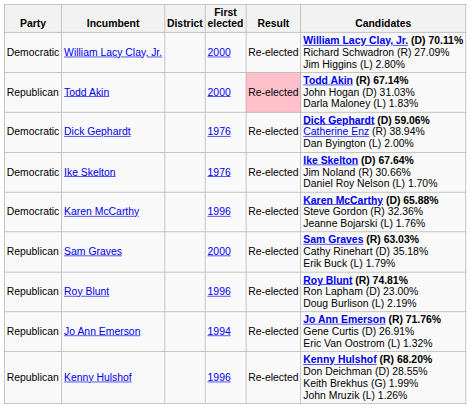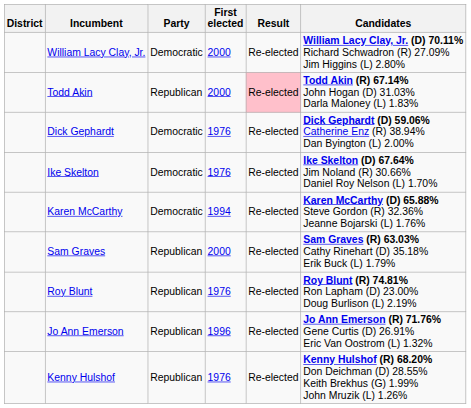columns swapped: District <-> Party
Karen McCarthy | First elected: 1996 -> 1994
Roy Blunt | First elected: 1996 -> 1976
Jo Ann Emerson | First elected: 1994 -> 1996
Kenny Hulshof | First elected: 1996 -> 1976
